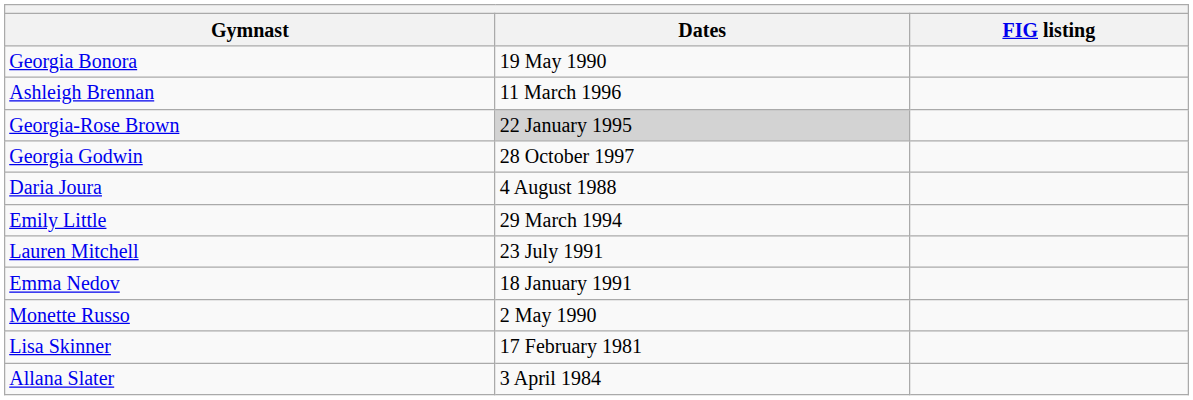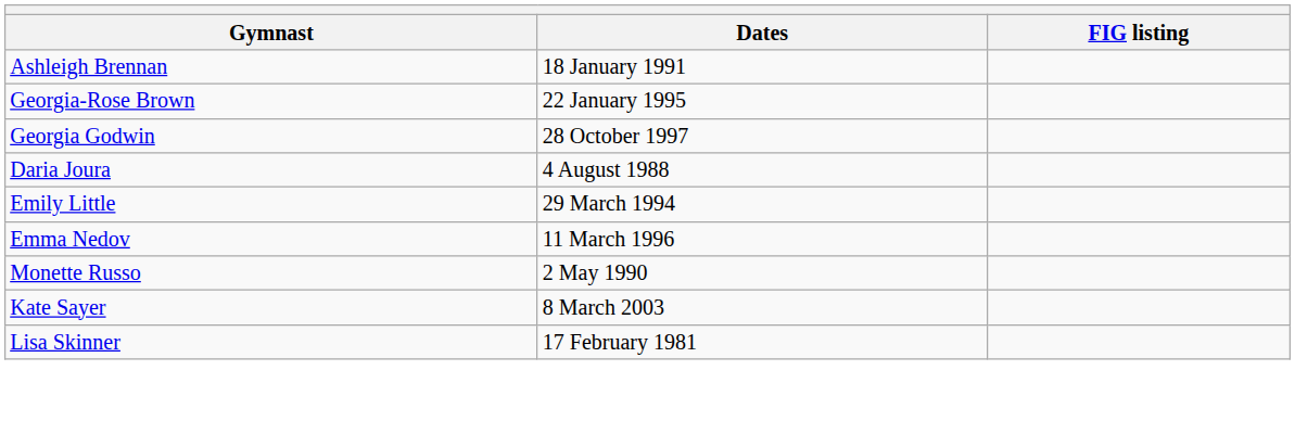- row: Georgia Bonora | 19 May 1990
Ashleigh Brennan | Dates: 11 March 1996 -> 18 January 1991
Georgia-Rose Brown | Dates: lightgrey background -> no background
- row: Lauren Mitchell | 23 July 1991
Emma Nedov | Dates: 18 January 1991 -> 11 March 1996
+ row: Kate Sayer | 8 March 2003
- row: Allana Slater | 3 April 1984
